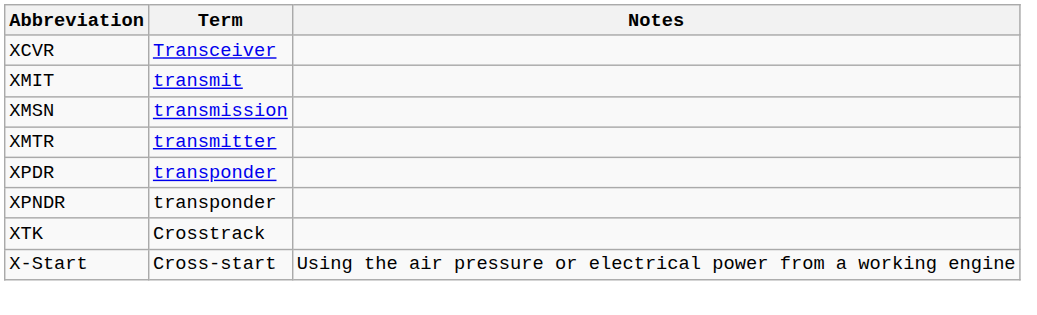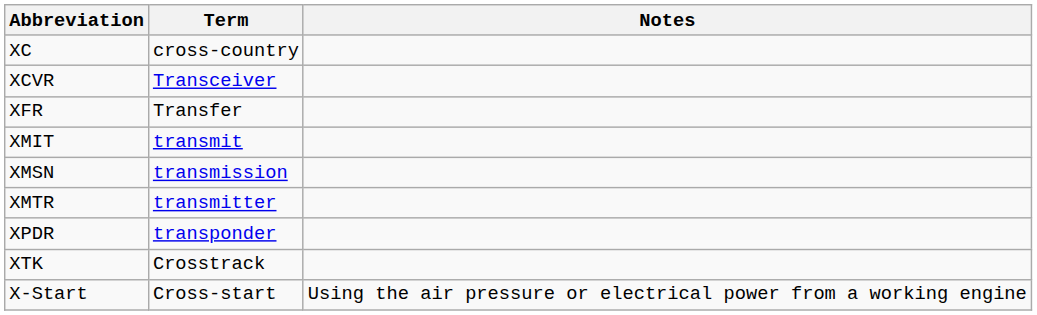+ row: XC | cross-country
+ row: XFR | Transfer
- row: XPNDR | transponder
